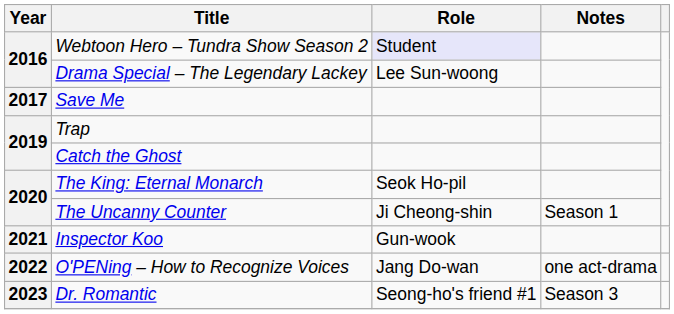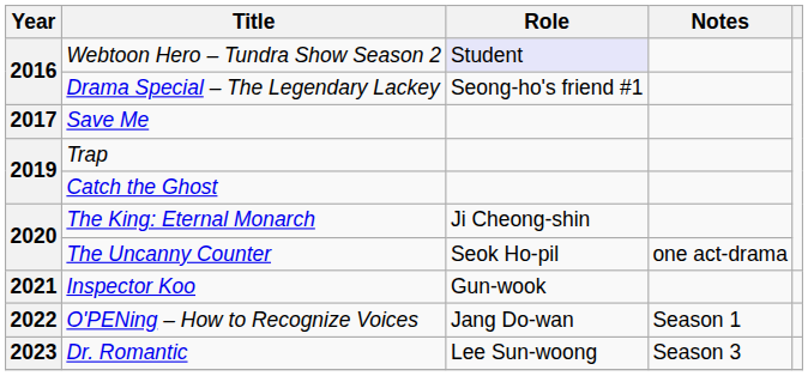Drama Special – The Legendary Lackey | Role: Lee Sun-woong -> Seong-ho's friend #1
The King: Eternal Monarch | Role: Seok Ho-pil -> Ji Cheong-shin
The Uncanny Counter | Role: Ji Cheong-shin -> Seok Ho-pil
The Uncanny Counter | Notes: Season 1 -> one act-drama
O'PENing – How to Recognize Voices | Notes: one act-drama -> Season 1
Dr. Romantic | Role: Seong-ho's friend #1 -> Lee Sun-woong
